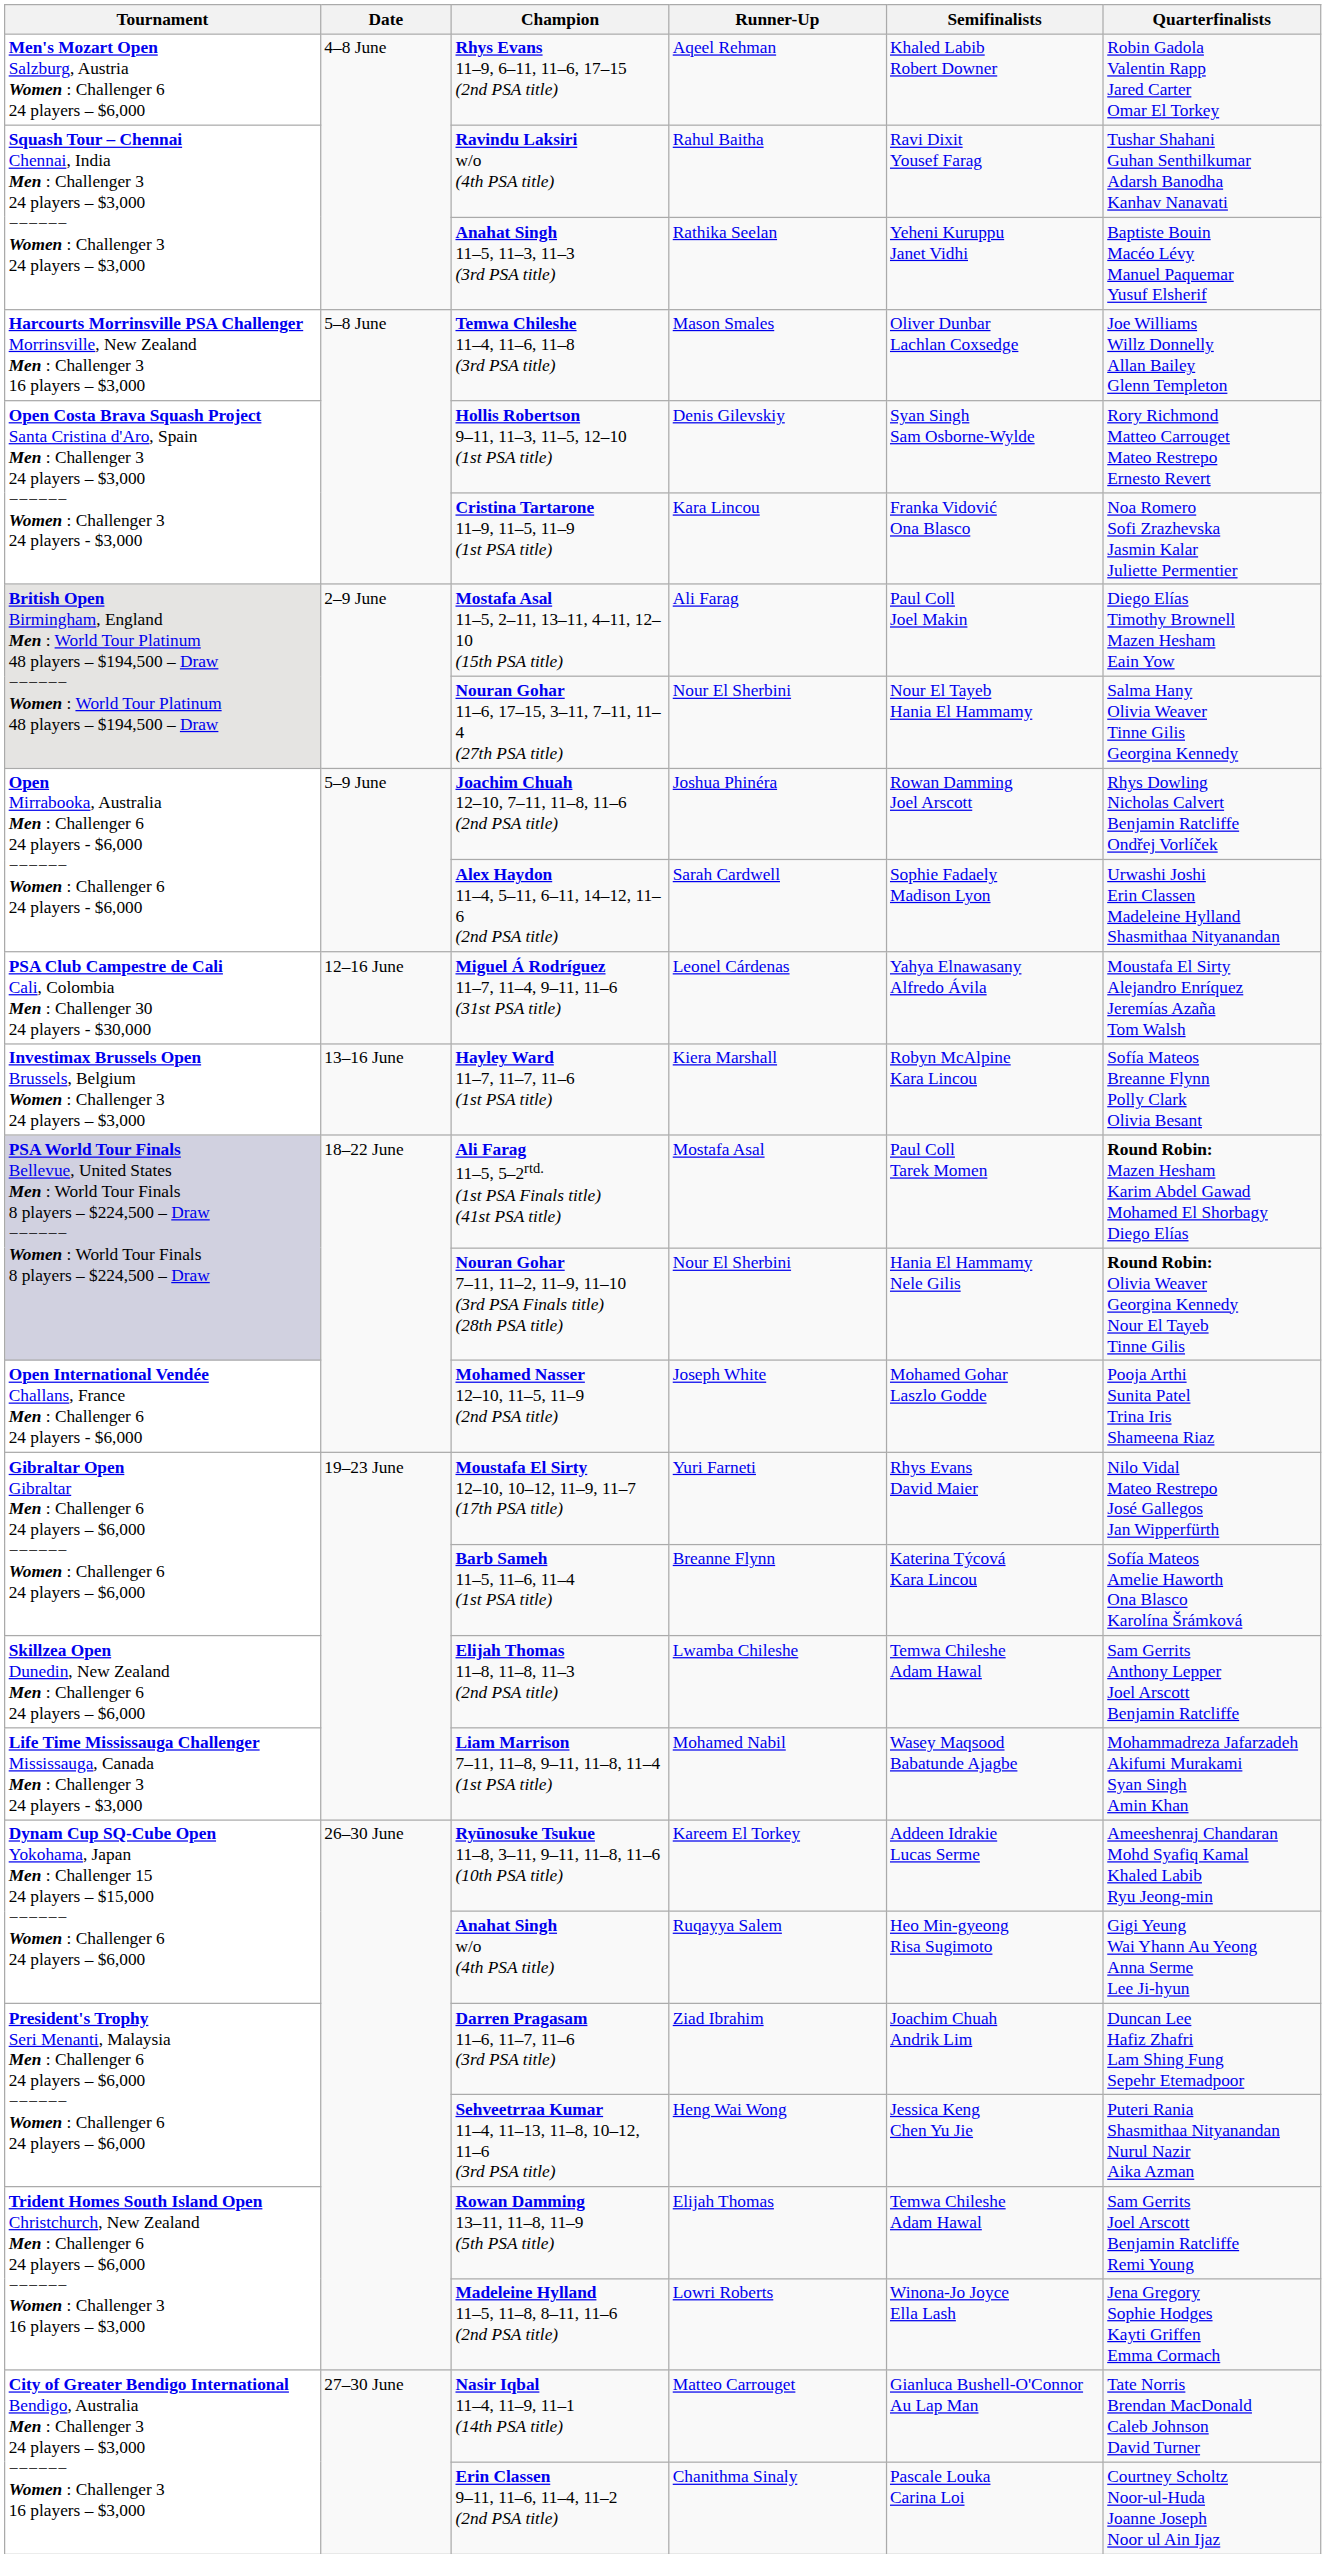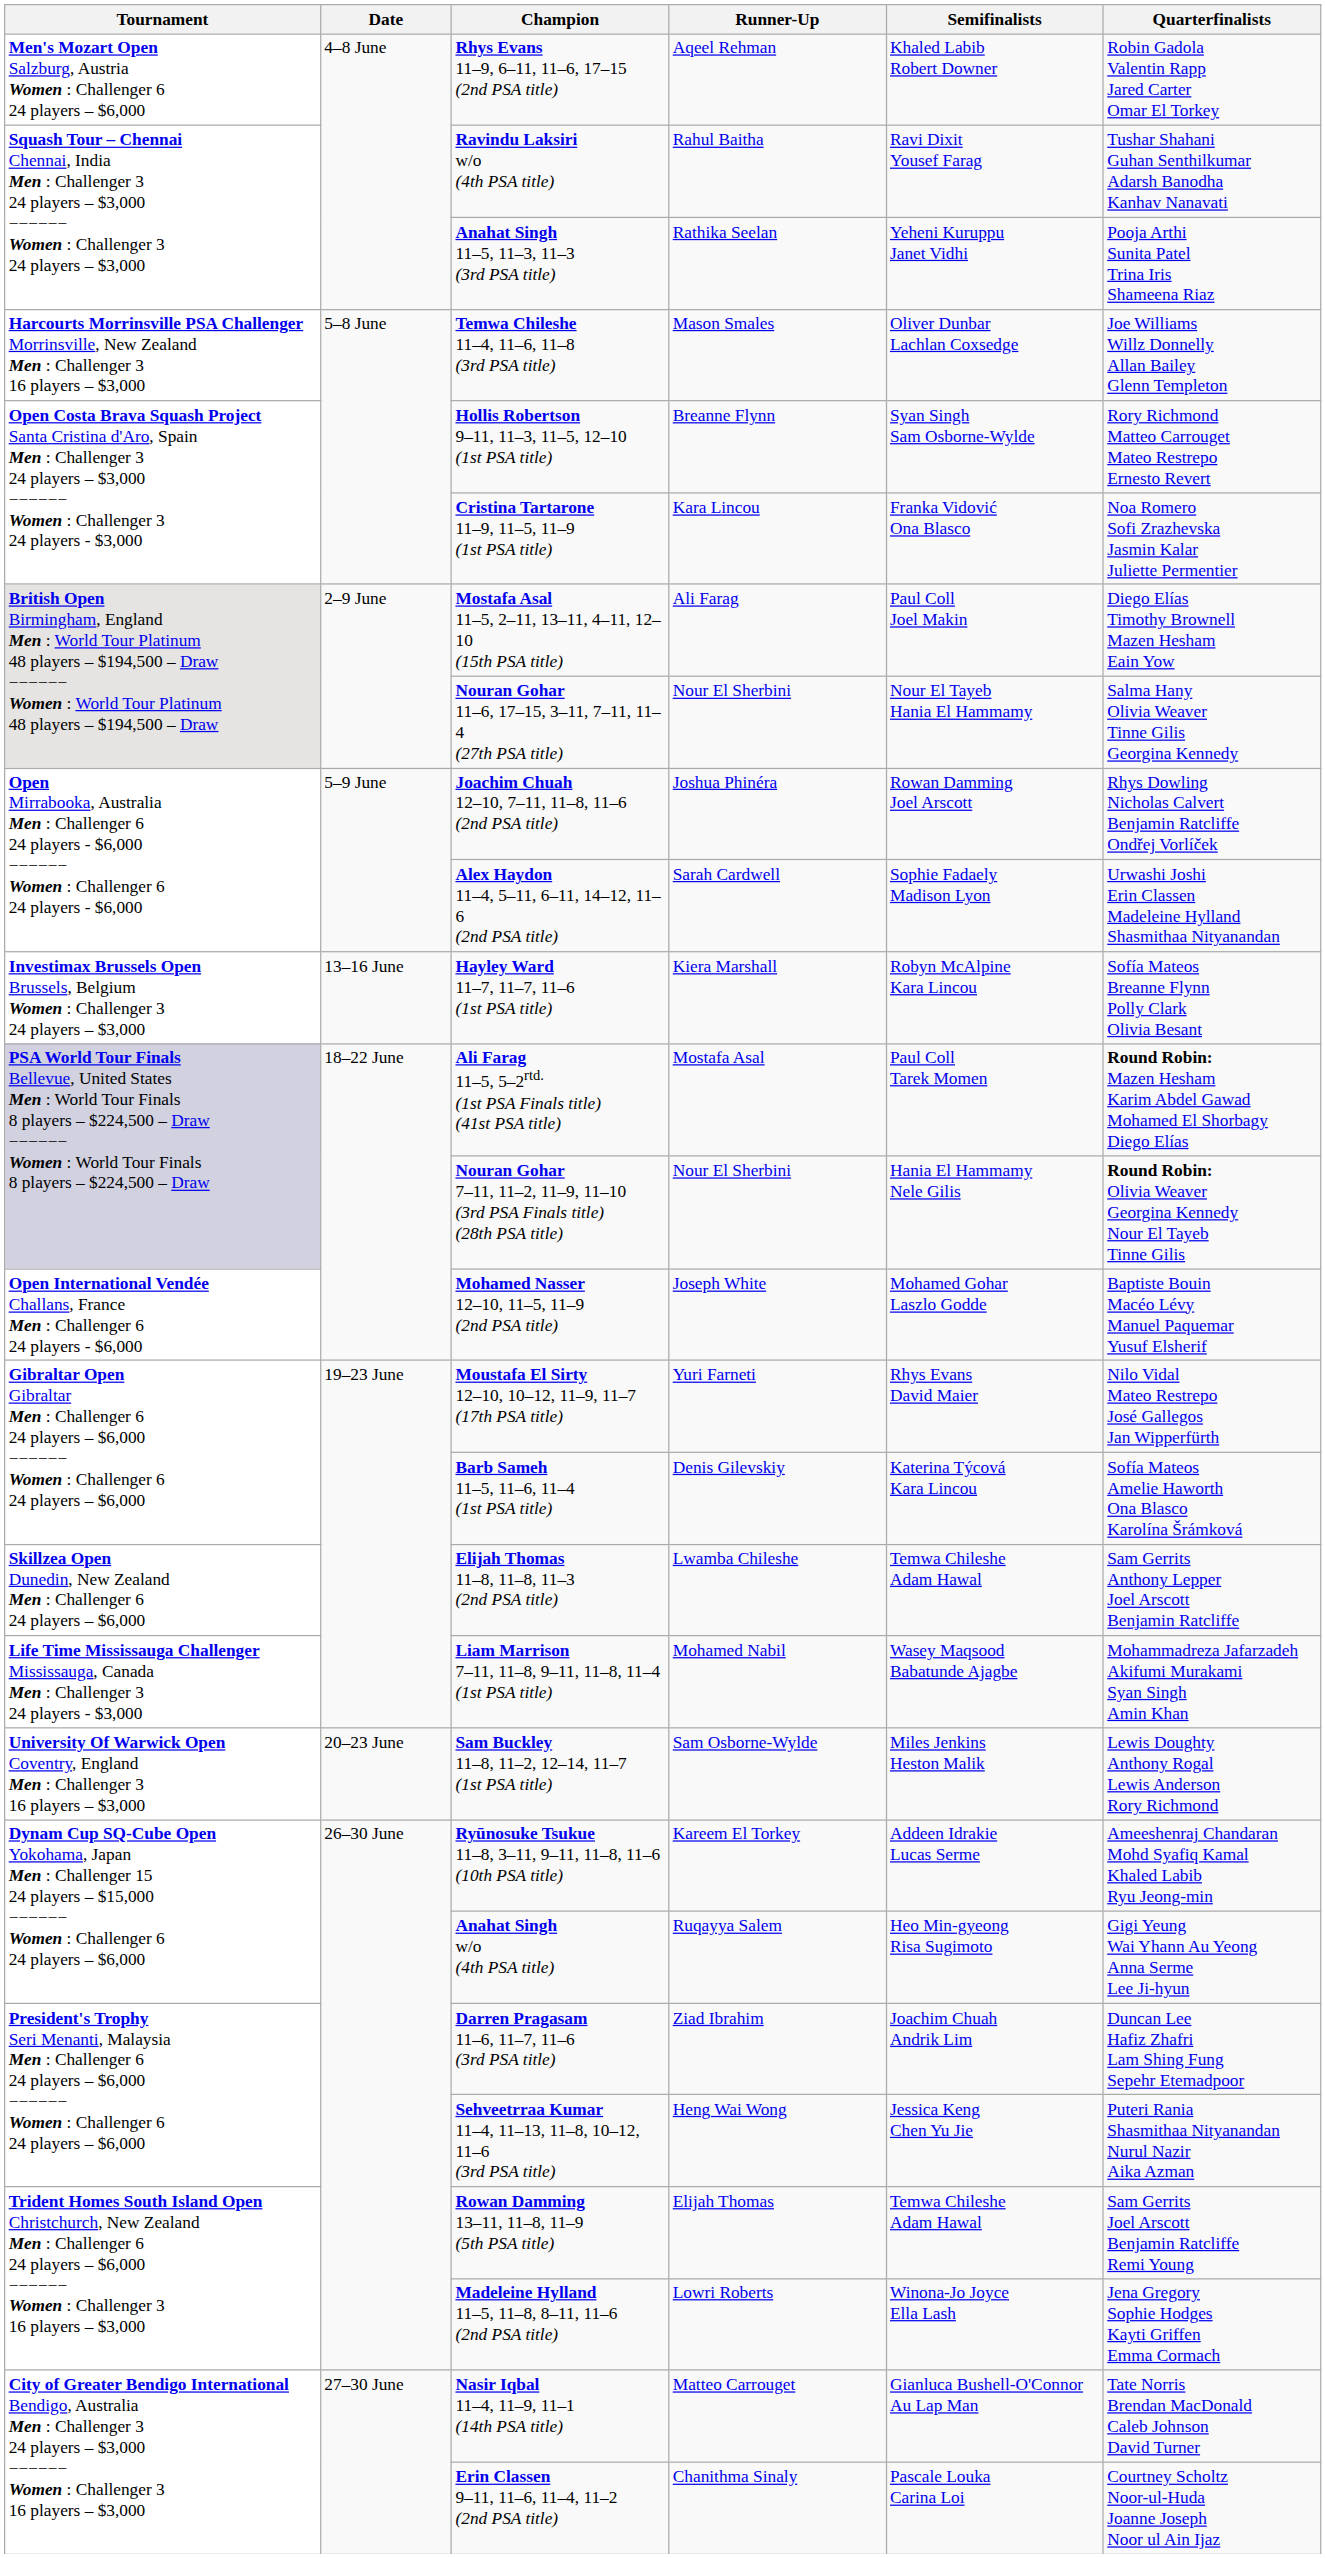Anahat Singh 11–5, 11–3, 11–3 (3rd PSA title) | Quarterfinalists: Baptiste Bouin Macéo Lévy Manuel Paquemar Yusuf Elsherif -> Pooja Arthi Sunita Patel Trina Iris Shameena Riaz
Hollis Robertson 9–11, 11–3, 11–5, 12–10 (1st PSA title) | Runner-Up: Denis Gilevskiy -> Breanne Flynn
- row: PSA Club Campestre de Cali Cali, Colombia Men : Challenger 30 24 players - $30,000 | 12–16 June | Miguel Á Rodríguez 11–7, 11–4, 9–11, 11–6 (31st PSA title) | Leonel Cárdenas | Yahya Elnawasany Alfredo Ávila | Moustafa El Sirty Alejandro Enríquez Jeremías Azaña Tom Walsh
Mohamed Nasser 12–10, 11–5, 11–9 (2nd PSA title) | Quarterfinalists: Pooja Arthi Sunita Patel Trina Iris Shameena Riaz -> Baptiste Bouin Macéo Lévy Manuel Paquemar Yusuf Elsherif
Barb Sameh 11–5, 11–6, 11–4 (1st PSA title) | Runner-Up: Breanne Flynn -> Denis Gilevskiy
+ row: University Of Warwick Open Coventry, England Men : Challenger 3 16 players – $3,000 | 20–23 June | Sam Buckley 11–8, 11–2, 12–14, 11–7 (1st PSA title) | Sam Osborne-Wylde | Miles Jenkins Heston Malik | Lewis Doughty Anthony Rogal Lewis Anderson Rory Richmond
